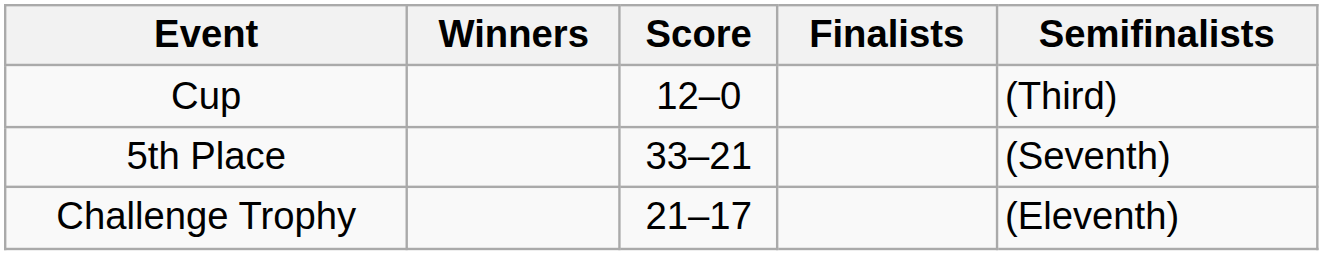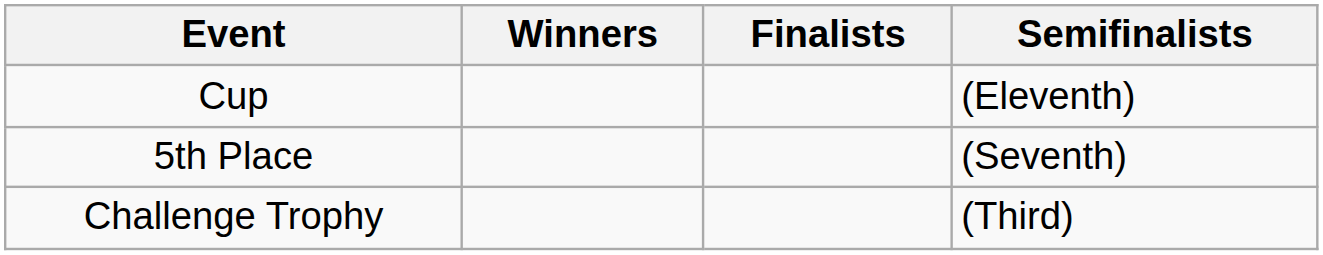- column: Score | 12–0 | 33–21 | 21–17
Cup | Semifinalists: (Third) -> (Eleventh)
Challenge Trophy | Semifinalists: (Eleventh) -> (Third)
